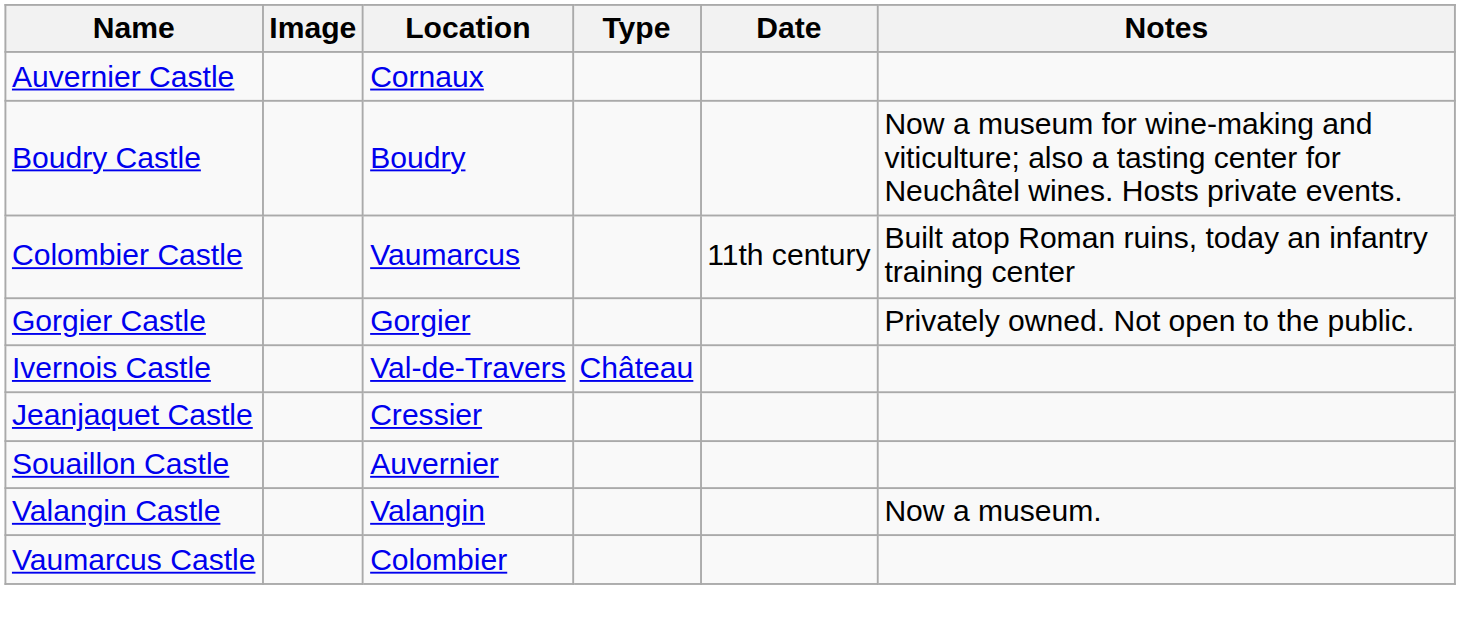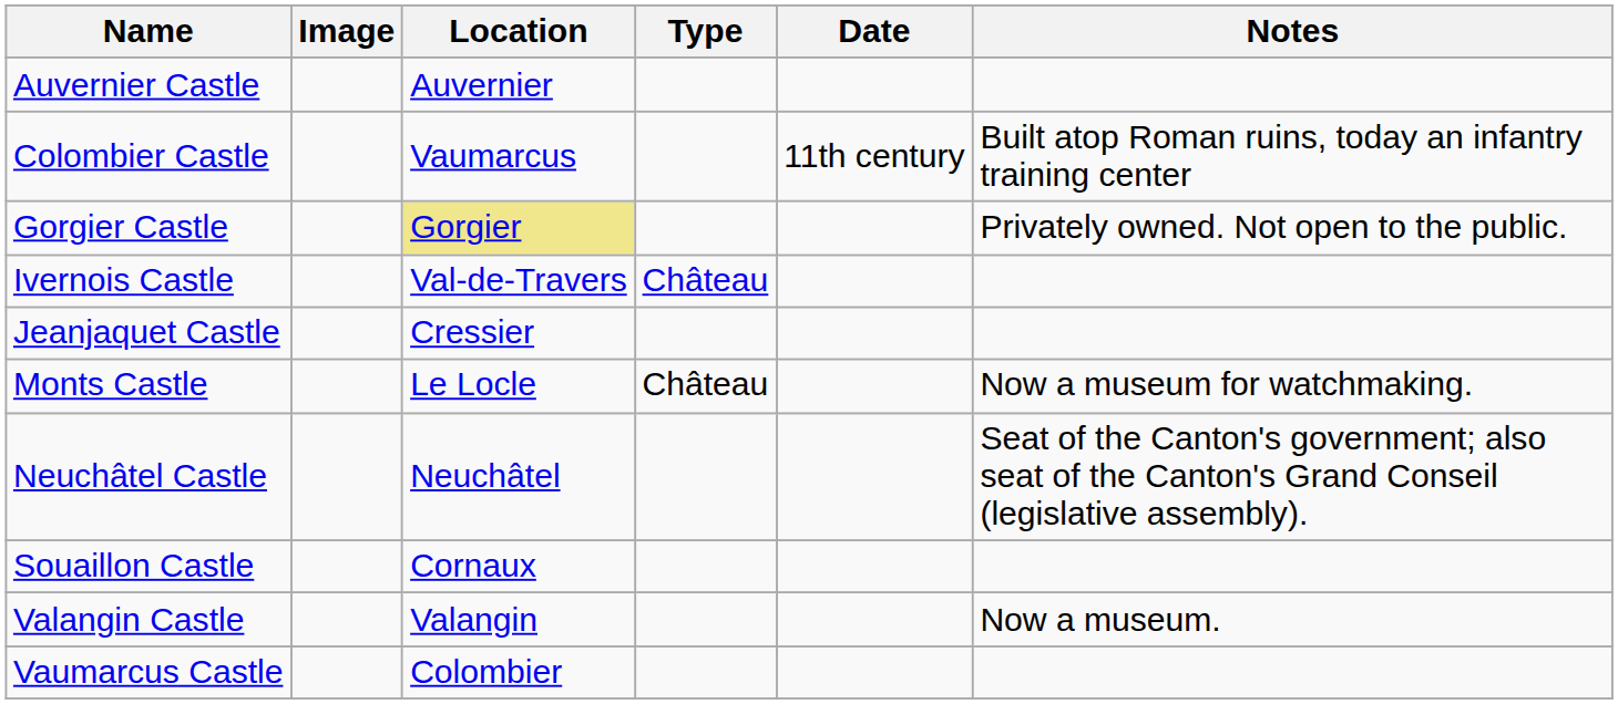Auvernier Castle | Location: Cornaux -> Auvernier
- row: Boudry Castle | Boudry | Now a museum for wine-making and viticulture; also a tasting center for Neuchâtel wines. Hosts private events.
Gorgier Castle | Location: no background -> khaki background
+ row: Monts Castle | Le Locle | Château | Now a museum for watchmaking.
+ row: Neuchâtel Castle | Neuchâtel | Seat of the Canton's government; also seat of the Canton's Grand Conseil (legislative assembly).
Souaillon Castle | Location: Auvernier -> Cornaux
